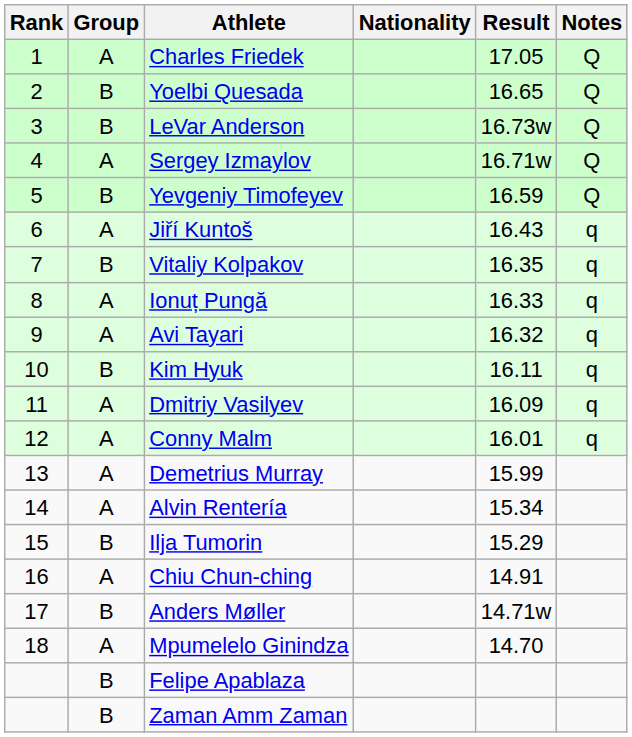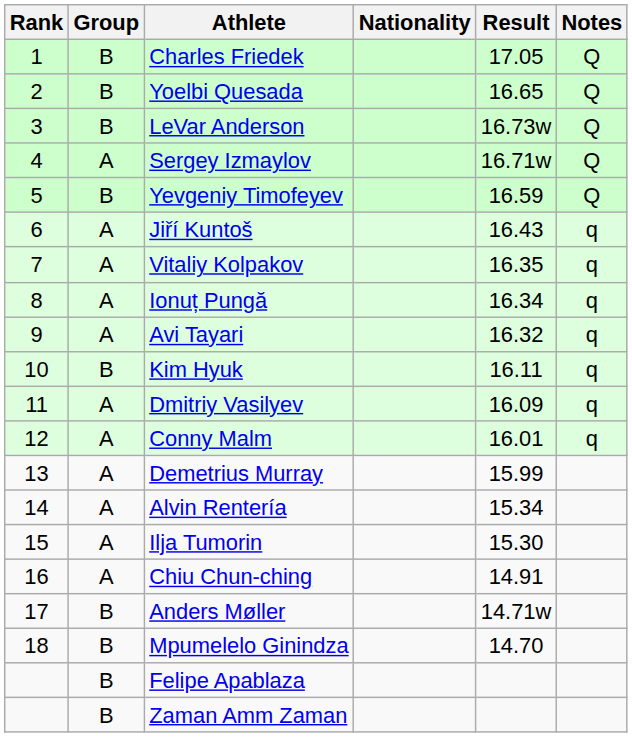Charles Friedek | Group: A -> B
Vitaliy Kolpakov | Group: B -> A
Ionuț Pungă | Result: 16.33 -> 16.34
Ilja Tumorin | Group: B -> A
Ilja Tumorin | Result: 15.29 -> 15.30
Mpumelelo Ginindza | Group: A -> B
